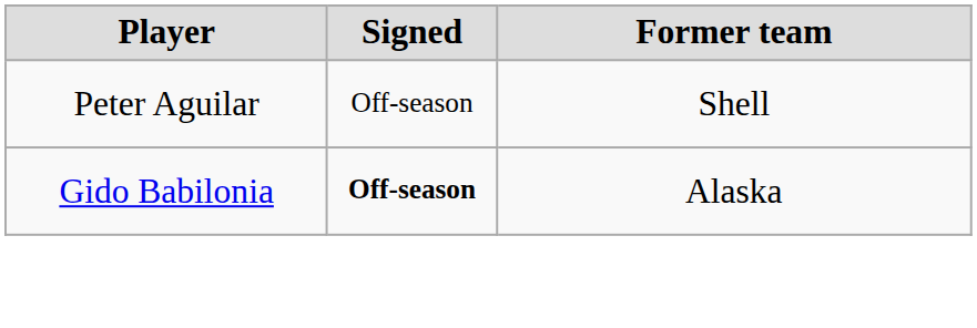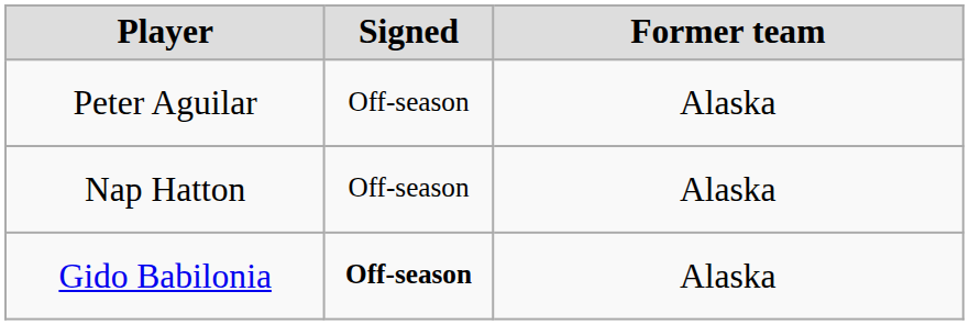Peter Aguilar | Former team: Shell -> Alaska
+ row: Nap Hatton | Off-season | Alaska
